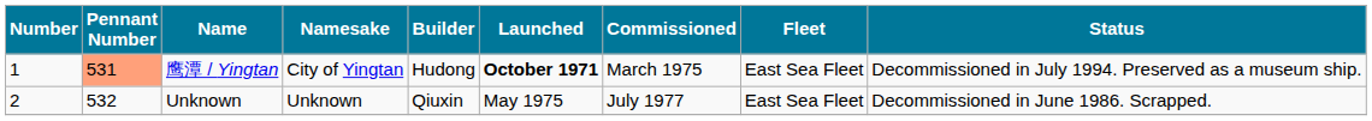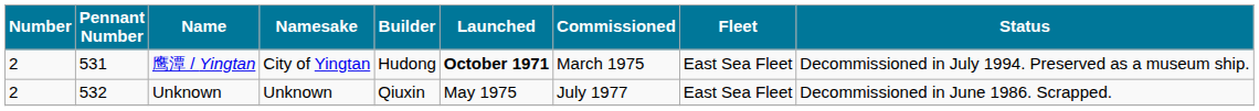鹰潭 / Yingtan | Number: 1 -> 2
鹰潭 / Yingtan | Pennant Number: lightsalmon background -> no background
